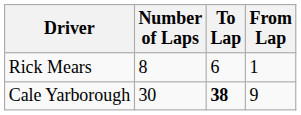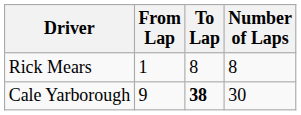columns swapped: From Lap <-> Number of Laps
Rick Mears | To Lap: 6 -> 8
